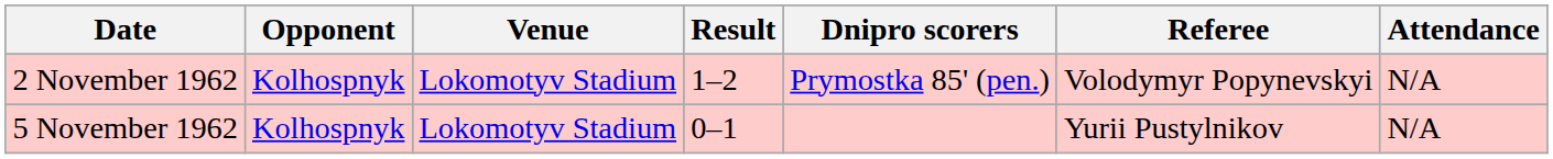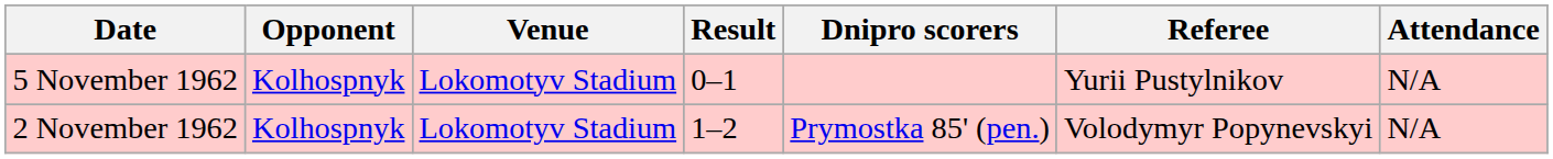rows swapped: 2 November 1962 <-> 5 November 1962
